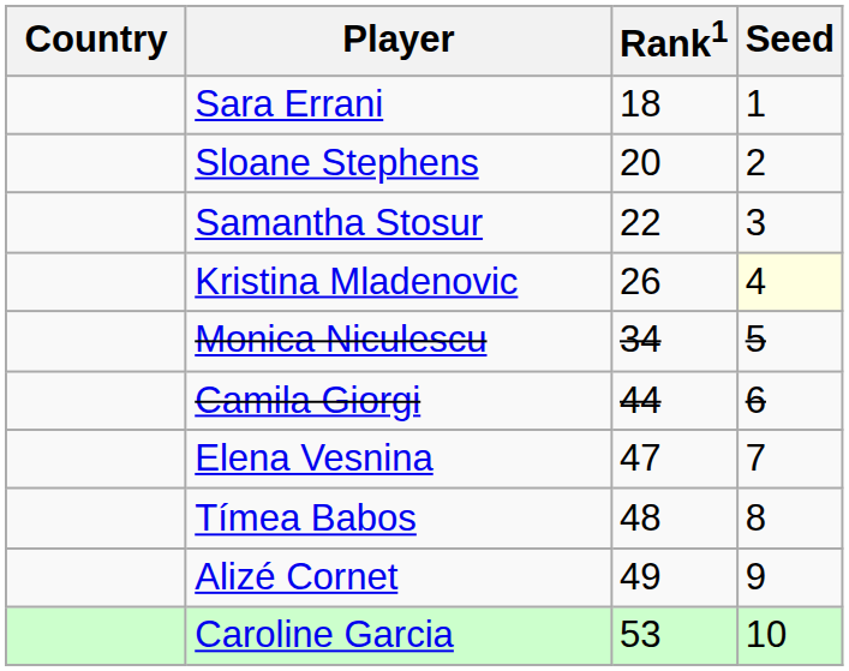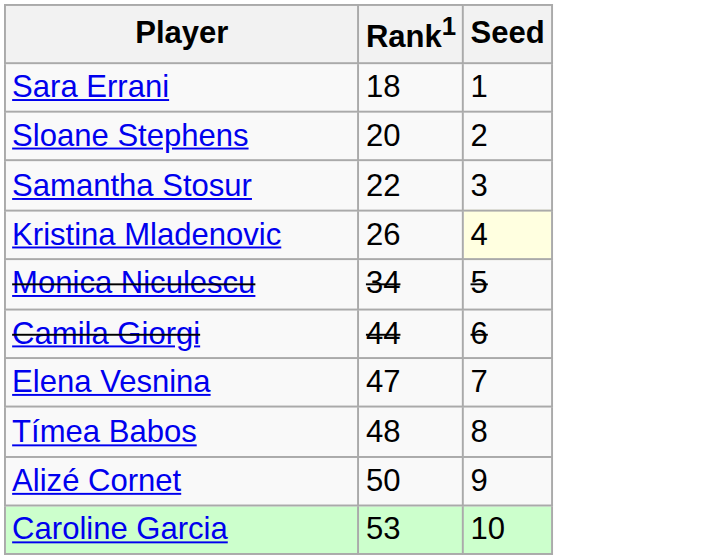- column: Country
Alizé Cornet | Rank1: 49 -> 50
